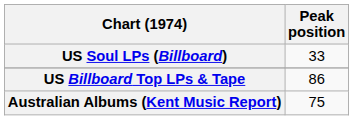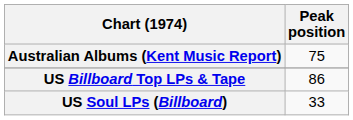rows swapped: Australian Albums (Kent Music Report) <-> US Soul LPs (Billboard)
